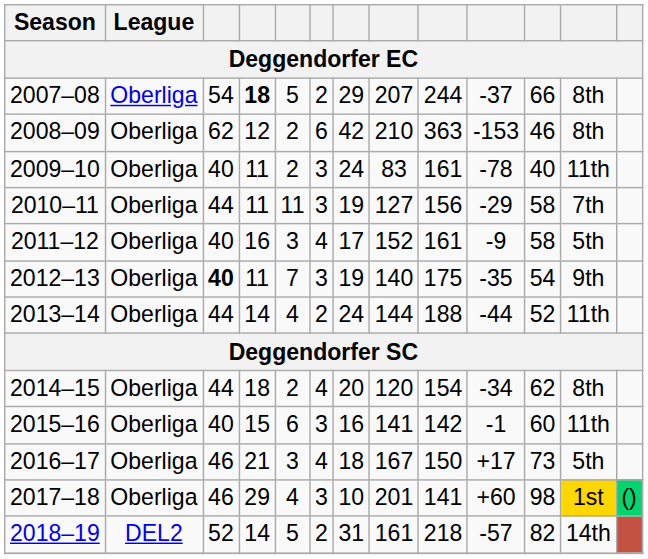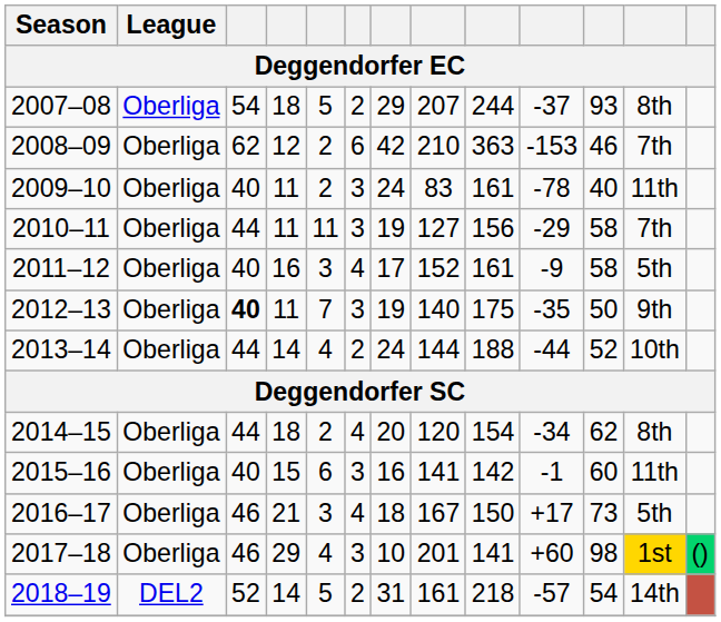2007–08 | column 4: bold -> normal
2007–08 | column 11: 66 -> 93
2008–09 | column 12: 8th -> 7th
2012–13 | column 11: 54 -> 50
2013–14 | column 12: 11th -> 10th
2018–19 | column 11: 82 -> 54
